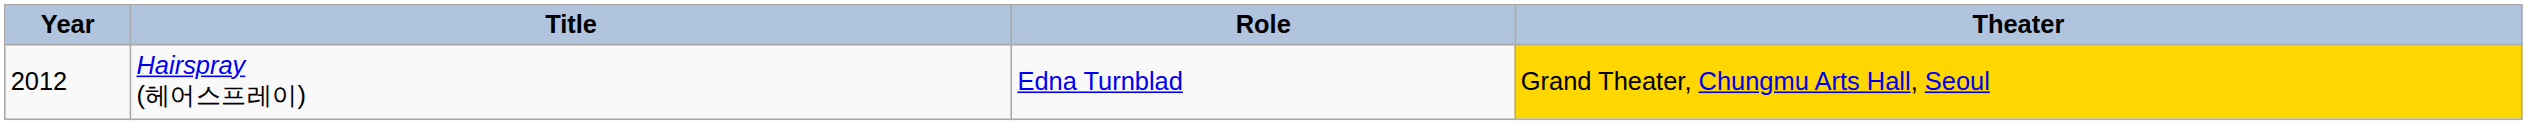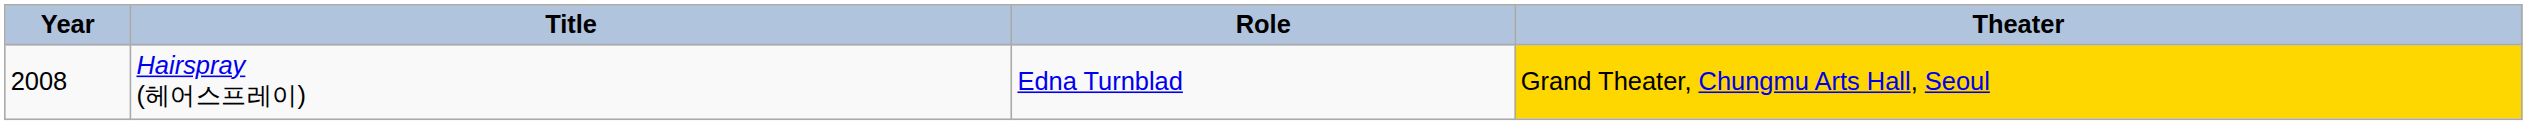Hairspray (헤어스프레이) | Year: 2012 -> 2008
